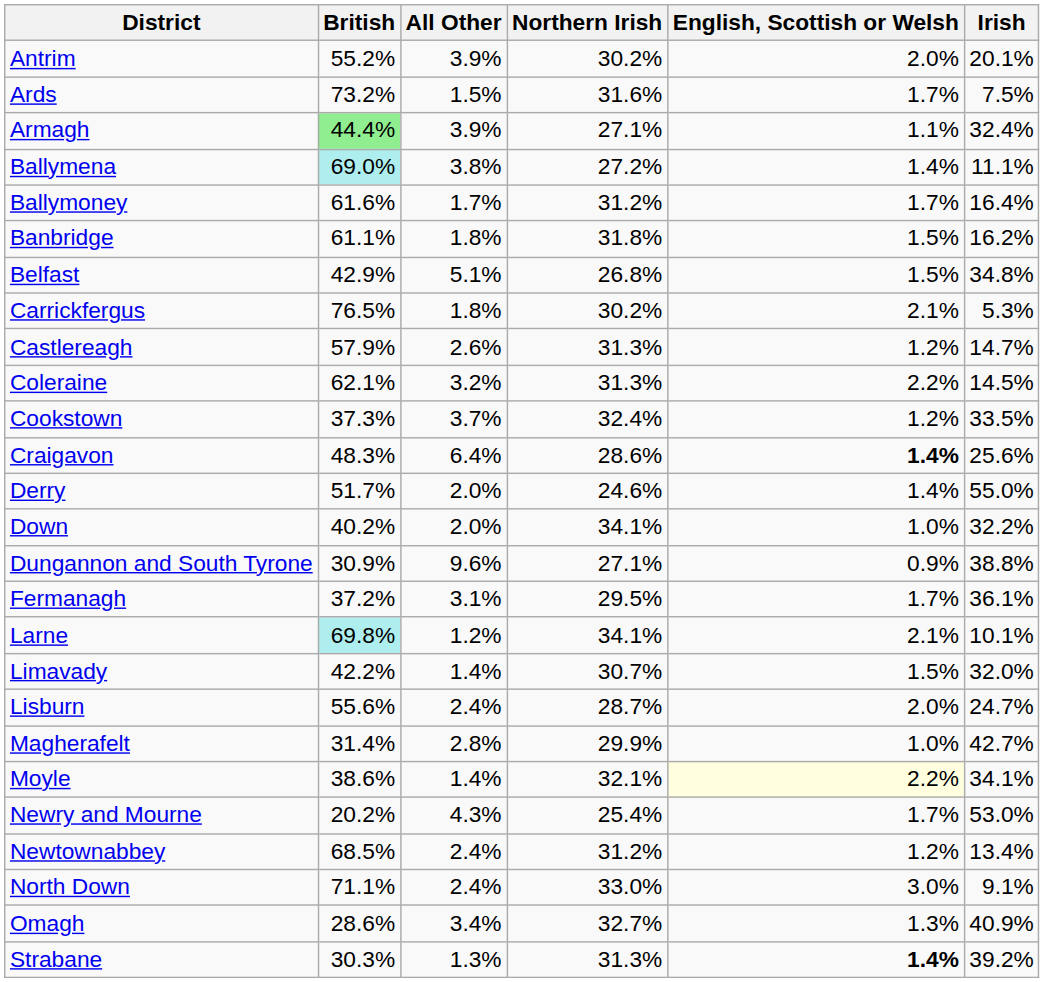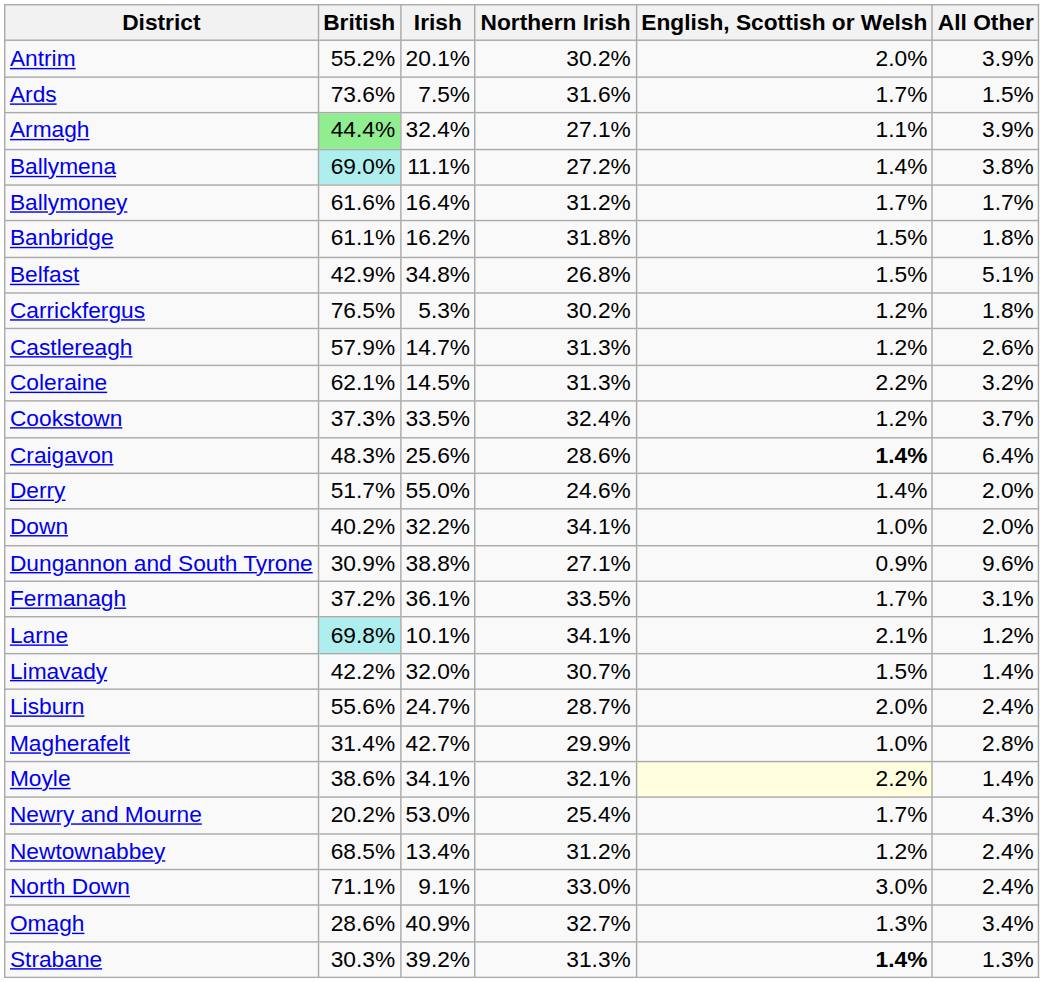columns swapped: Irish <-> All Other
Ards | British: 73.2% -> 73.6%
Carrickfergus | English, Scottish or Welsh: 2.1% -> 1.2%
Fermanagh | Northern Irish: 29.5% -> 33.5%
